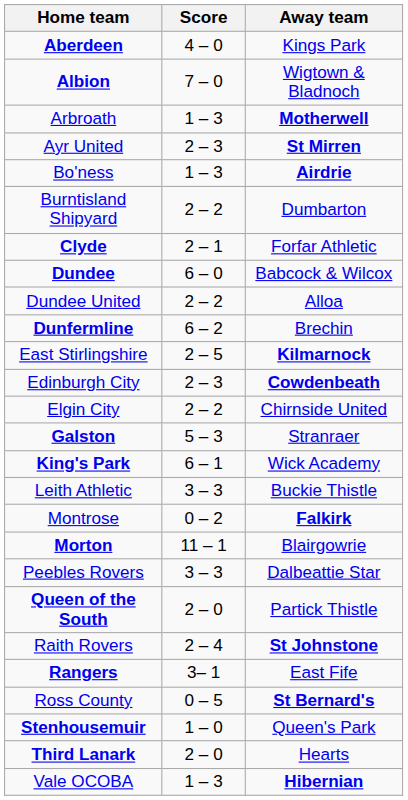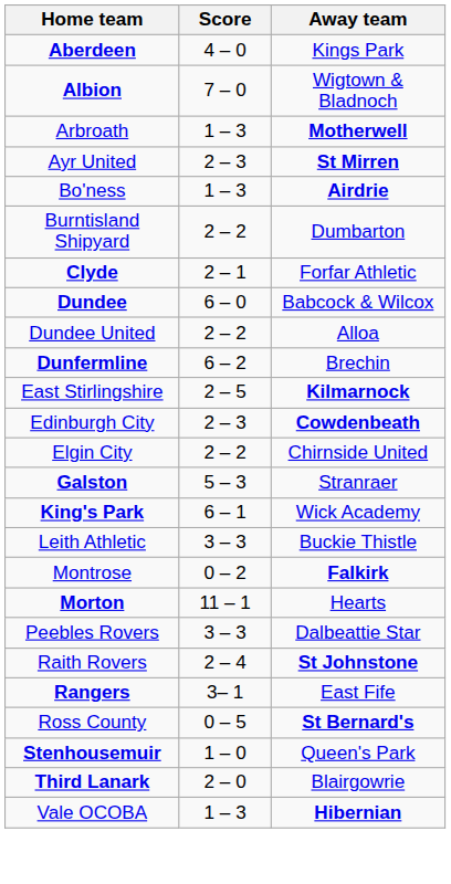Morton | Away team: Blairgowrie -> Hearts
- row: Queen of the South | 2 – 0 | Partick Thistle
Third Lanark | Away team: Hearts -> Blairgowrie
